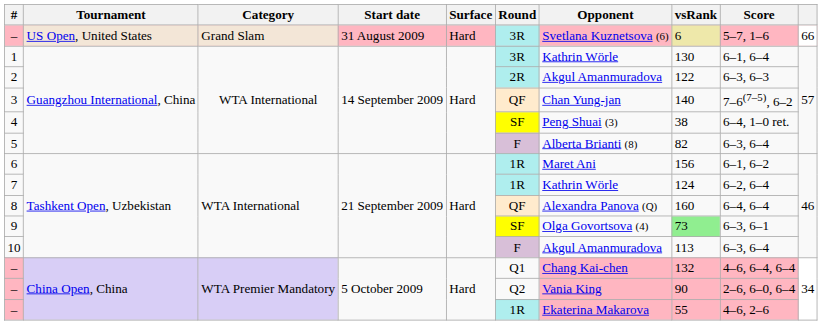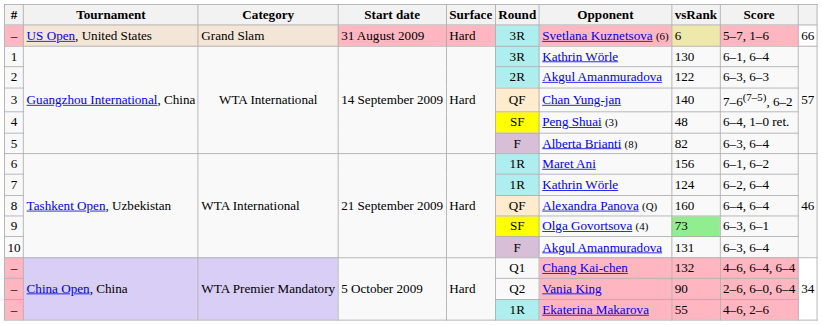4 | vsRank: 38 -> 48
10 | vsRank: 113 -> 131
